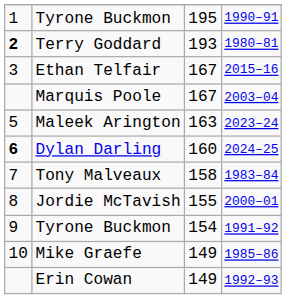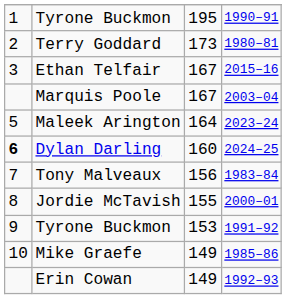Terry Goddard | column 1: bold -> normal
Terry Goddard | column 3: 193 -> 173
Maleek Arington | column 3: 163 -> 164
Tony Malveaux | column 3: 158 -> 156
Tyrone Buckmon / 1991–92 | column 3: 154 -> 153
